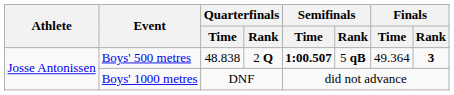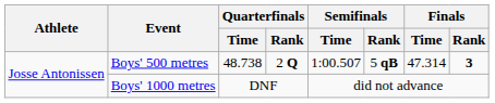Boys' 500 metres | Quarterfinals / Time: 48.838 -> 48.738
Boys' 500 metres | Semifinals / Time: bold -> normal
Boys' 500 metres | Finals / Time: 49.364 -> 47.314
